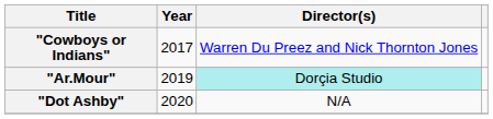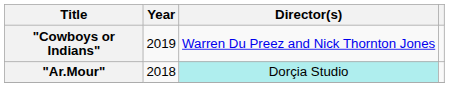"Cowboys or Indians" | Year: 2017 -> 2019
"Ar.Mour" | Year: 2019 -> 2018
- row: "Dot Ashby" | 2020 | N/A
